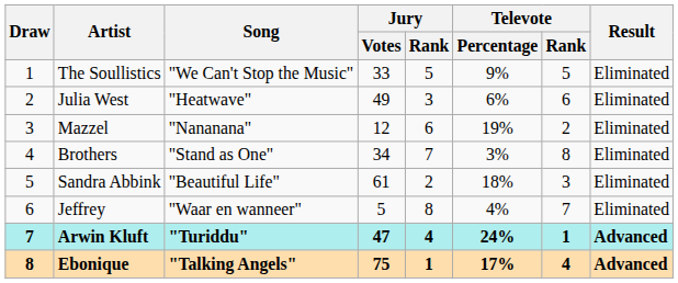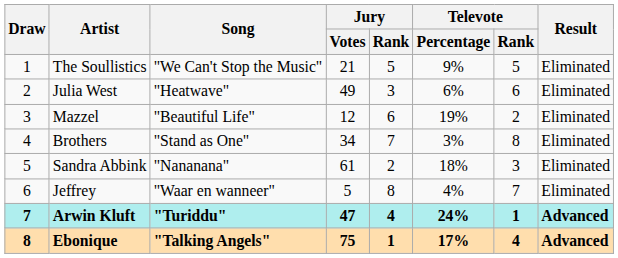The Soullistics | Jury / Votes: 33 -> 21
Mazzel | Song: "Nananana" -> "Beautiful Life"
Sandra Abbink | Song: "Beautiful Life" -> "Nananana"
